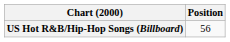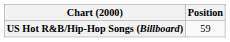US Hot R&B/Hip-Hop Songs (Billboard) | Position: 56 -> 59
